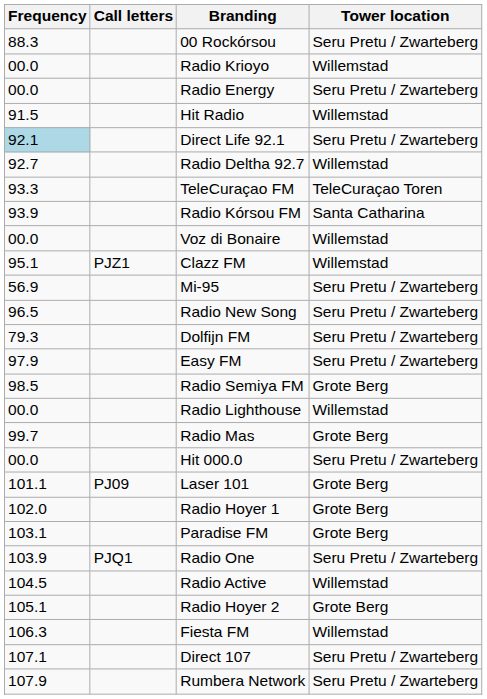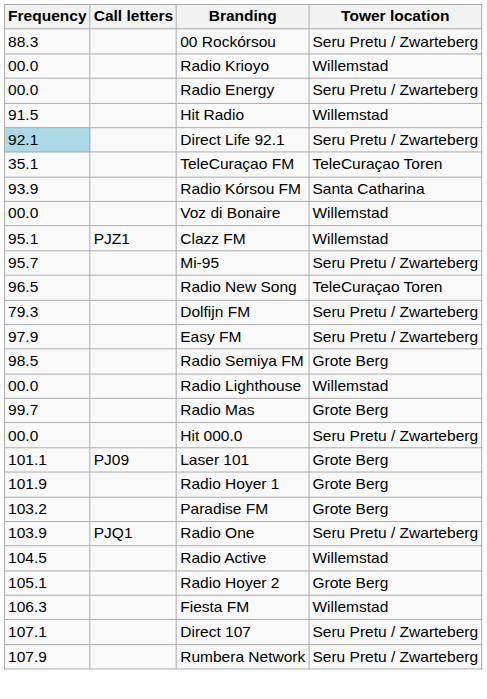- row: 92.7 | Radio Deltha 92.7 | Willemstad
TeleCuraçao FM | Frequency: 93.3 -> 35.1
Mi-95 | Frequency: 56.9 -> 95.7
Radio New Song | Tower location: Seru Pretu / Zwarteberg -> TeleCuraçao Toren
Radio Hoyer 1 | Frequency: 102.0 -> 101.9
Paradise FM | Frequency: 103.1 -> 103.2
